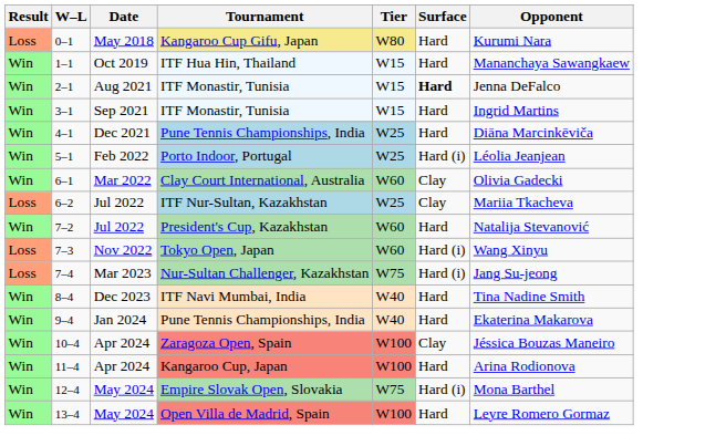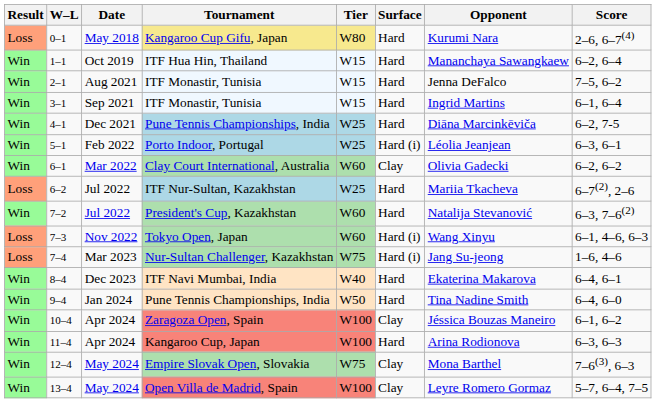+ column: Score | 2–6, 6–7(4) | 6–2, 6–4 | 7–5, 6–2 | 6–1, 6–4 | 6–2, 7-5 | 6–3, 6–1 | 6–2, 6–2 | 6–7(2), 2–6 | 6–3, 7–6(2) | 6–1, 4–6, 6–3 | 1–6, 4–6 | 6–4, 6–1 | 6–4, 6–0 | 6–1, 6–2 | 6–3, 6–3 | 7–6(3), 6–3 | 5–7, 6–4, 7–5
2–1 | Surface: bold -> normal
6–2 | Surface: Clay -> Hard
8–4 | Opponent: Tina Nadine Smith -> Ekaterina Makarova
9–4 | Tier: W40 -> W50
9–4 | Opponent: Ekaterina Makarova -> Tina Nadine Smith
12–4 | Surface: Hard (i) -> Clay
13–4 | Surface: Hard -> Clay
